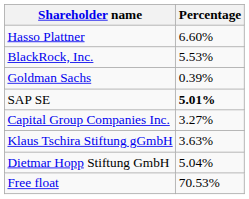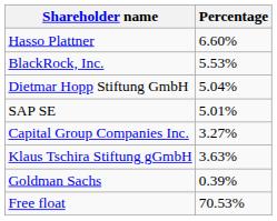rows swapped: Dietmar Hopp Stiftung GmbH <-> Goldman Sachs
SAP SE | Percentage: bold -> normal
